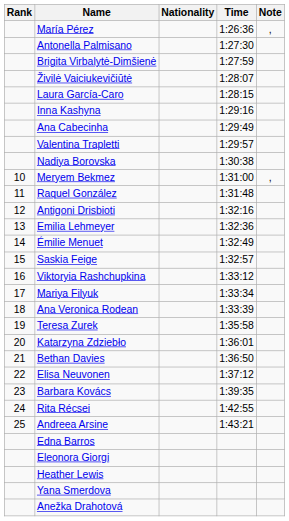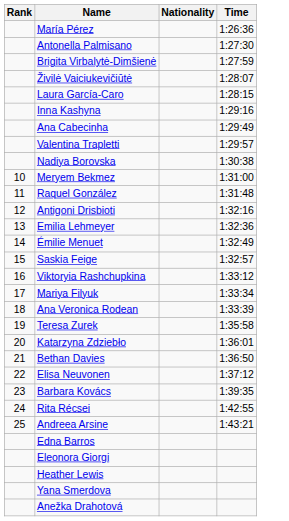- column: Note | , | ,
